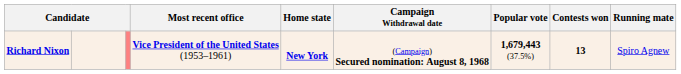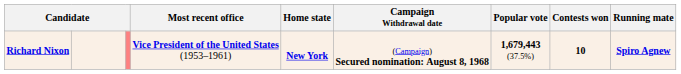Richard Nixon | Contests won: 13 -> 10
Richard Nixon | Running mate: normal -> bold
